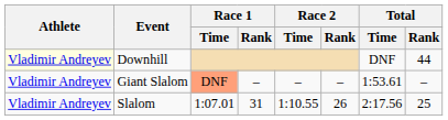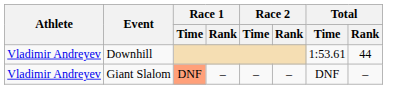Downhill | Athlete: lightyellow background -> no background
Downhill | Total / Time: DNF -> 1:53.61
Giant Slalom | Total / Time: 1:53.61 -> DNF
- row: Vladimir Andreyev | Slalom | 1:07.01 | 31 | 1:10.55 | 26 | 2:17.56 | 25
